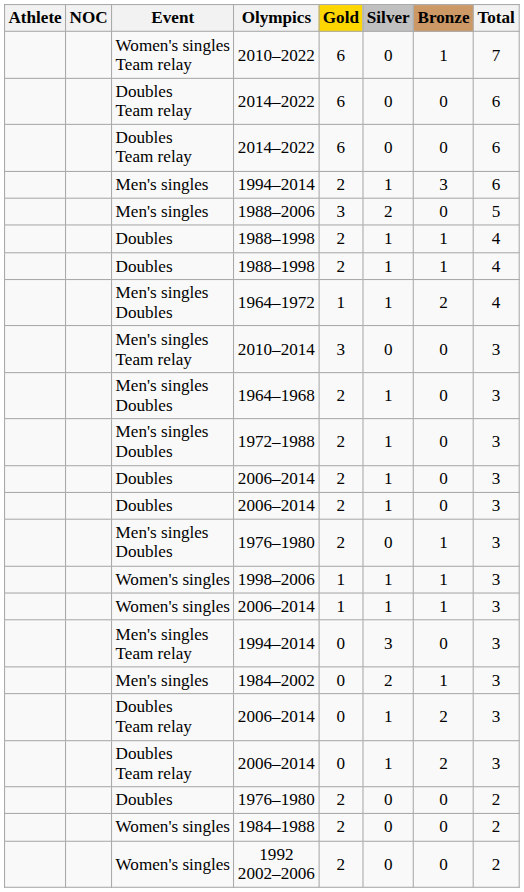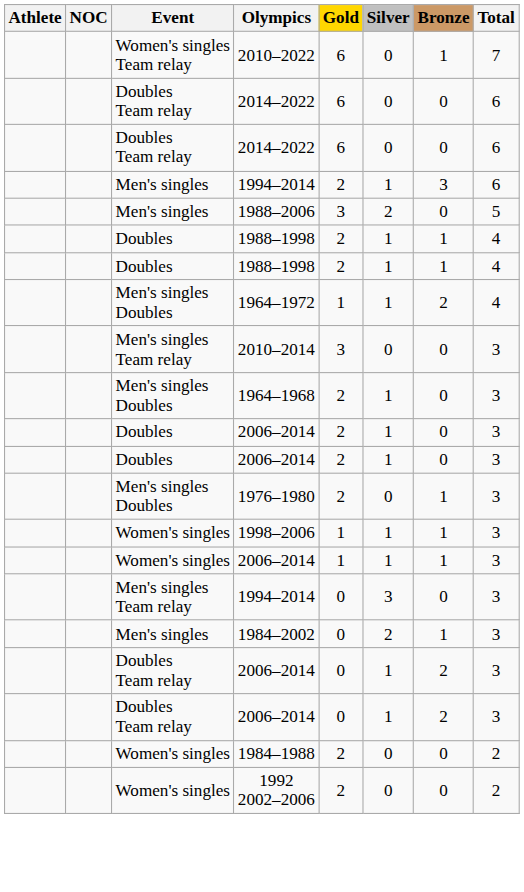- row: Men's singles Doubles | 1972–1988 | 2 | 1 | 0 | 3
- row: Doubles | 1976–1980 | 2 | 0 | 0 | 2
